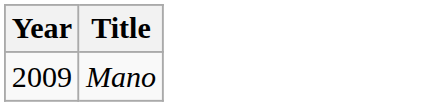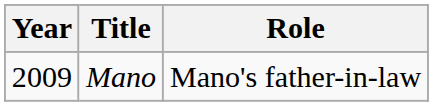+ column: Role | Mano's father-in-law
